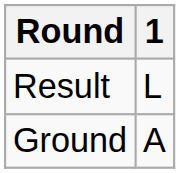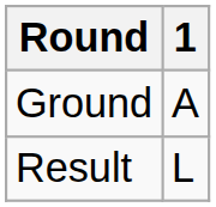rows swapped: Ground <-> Result
